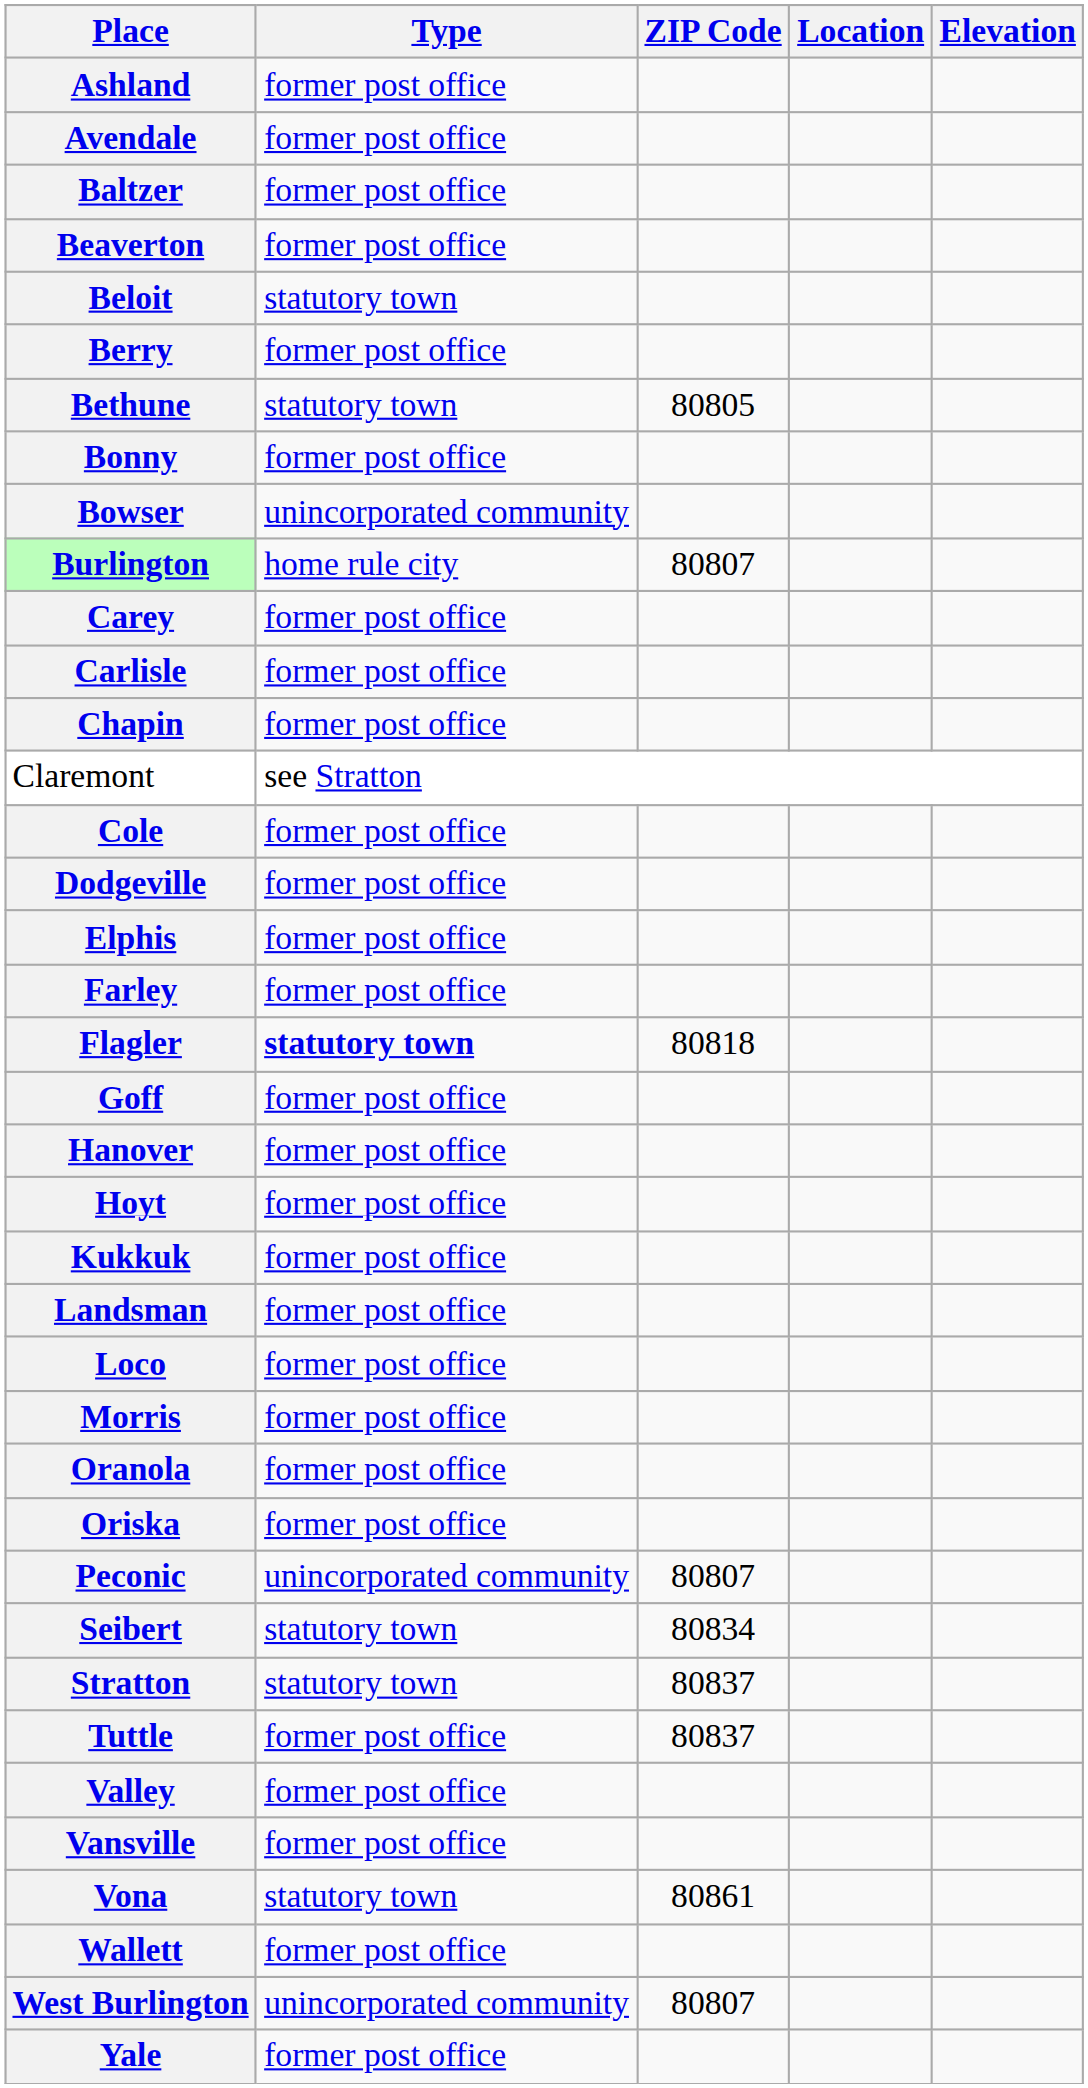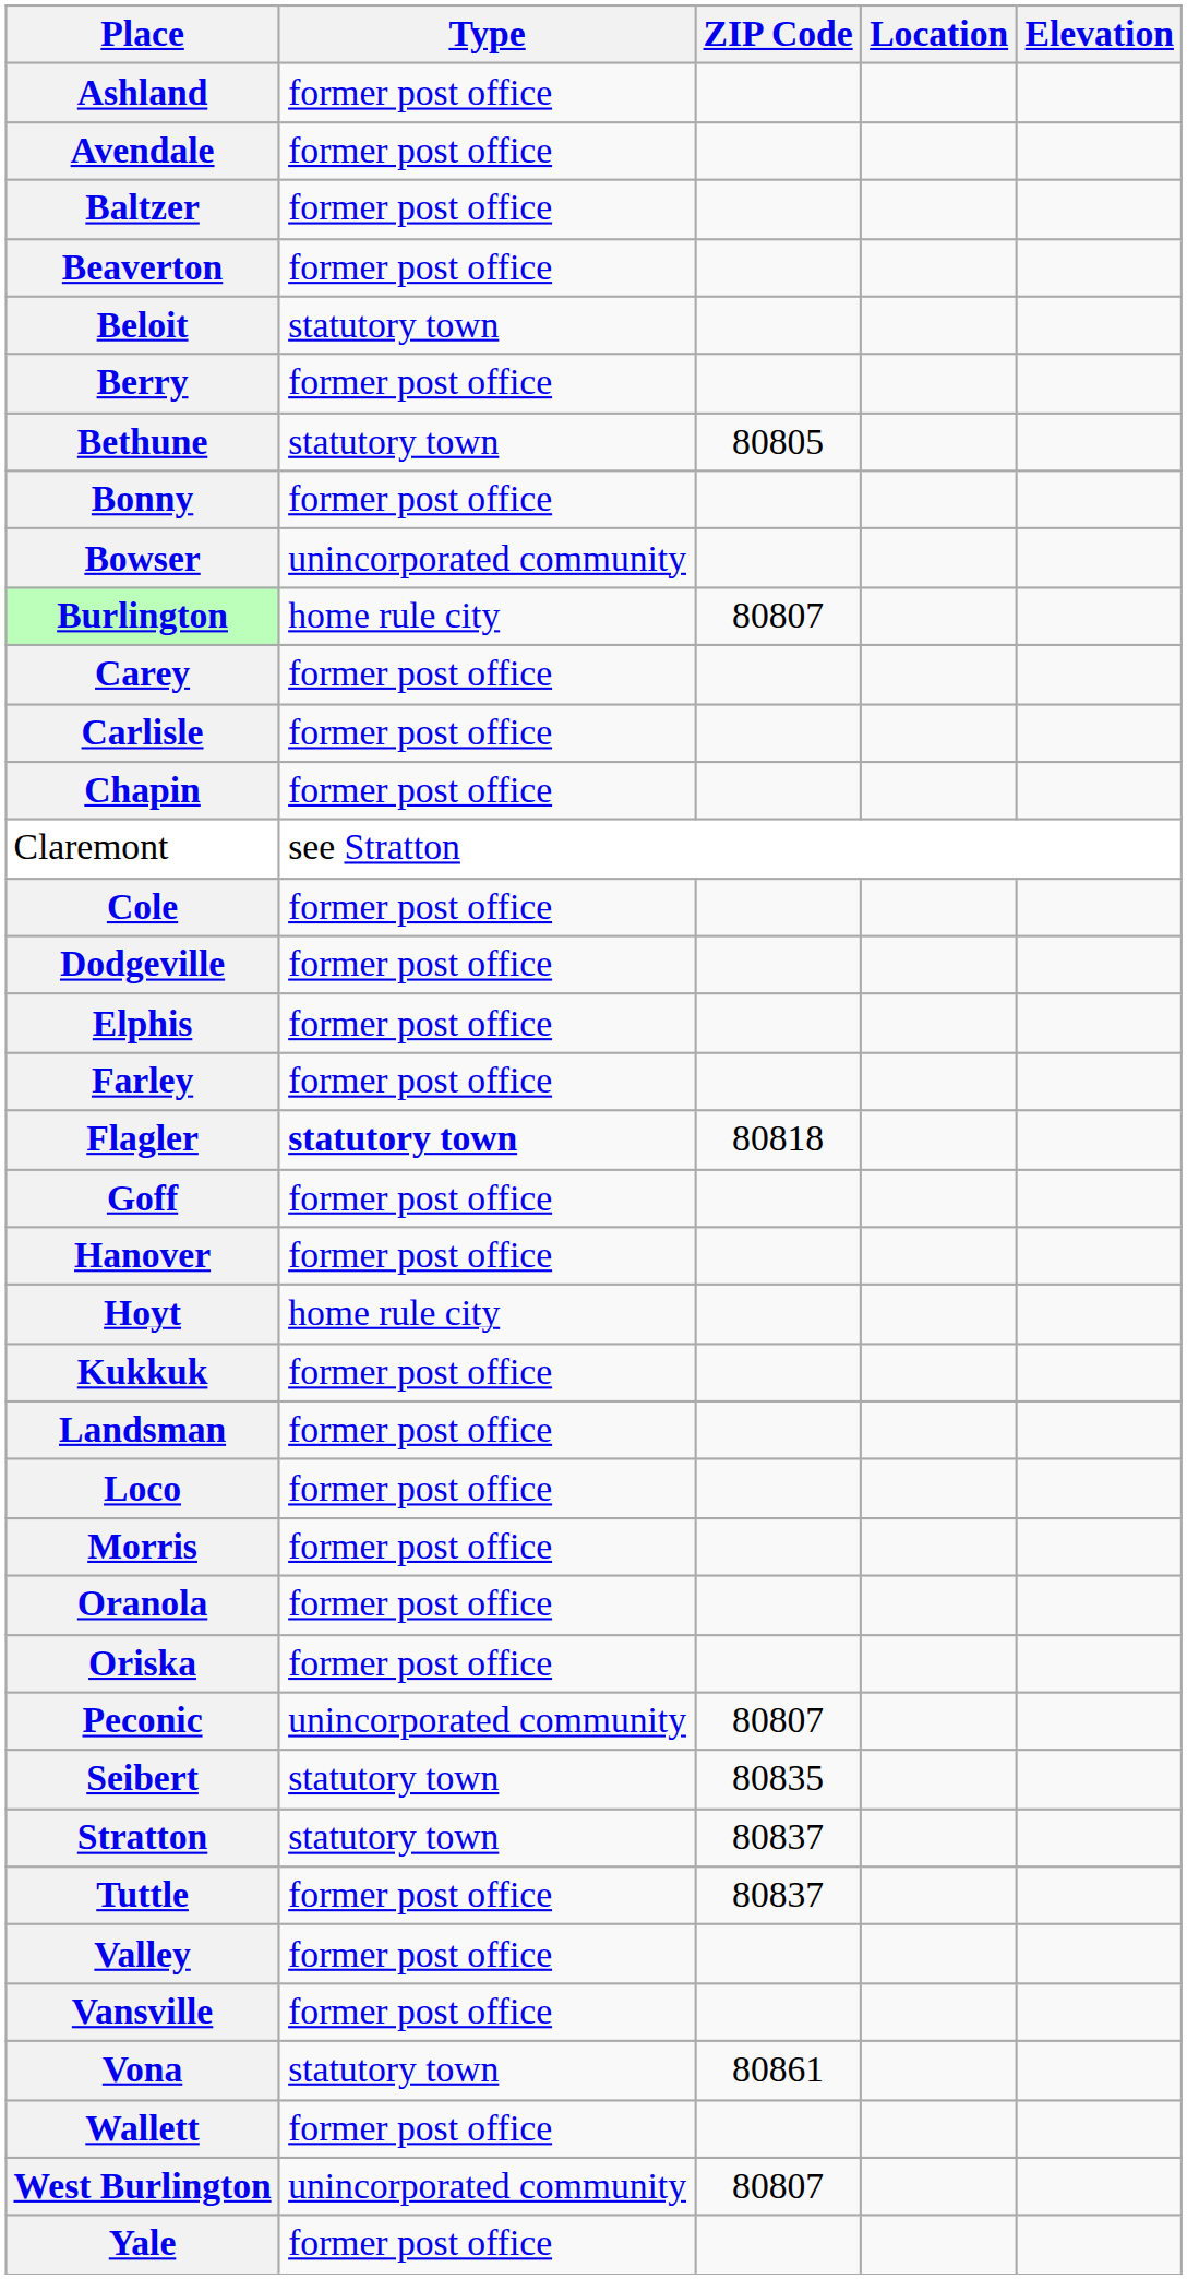Hoyt | Type: former post office -> home rule city
Seibert | ZIP Code: 80834 -> 80835
